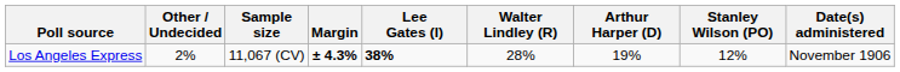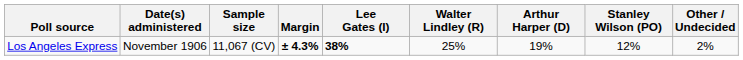columns swapped: Date(s) administered <-> Other / Undecided
Los Angeles Express | Walter Lindley (R): 28% -> 25%
